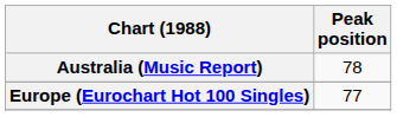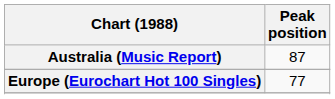Australia (Music Report) | Peak position: 78 -> 87
